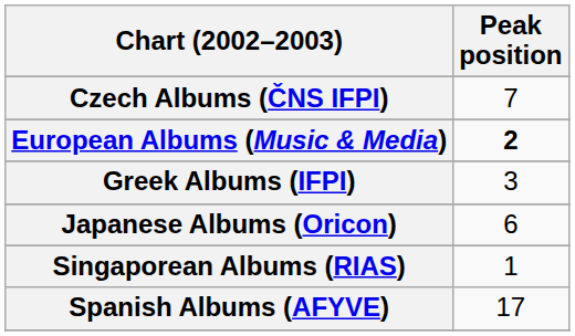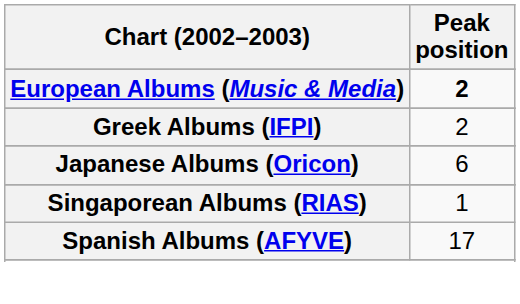- row: Czech Albums (ČNS IFPI) | 7
Greek Albums (IFPI) | Peak position: 3 -> 2
